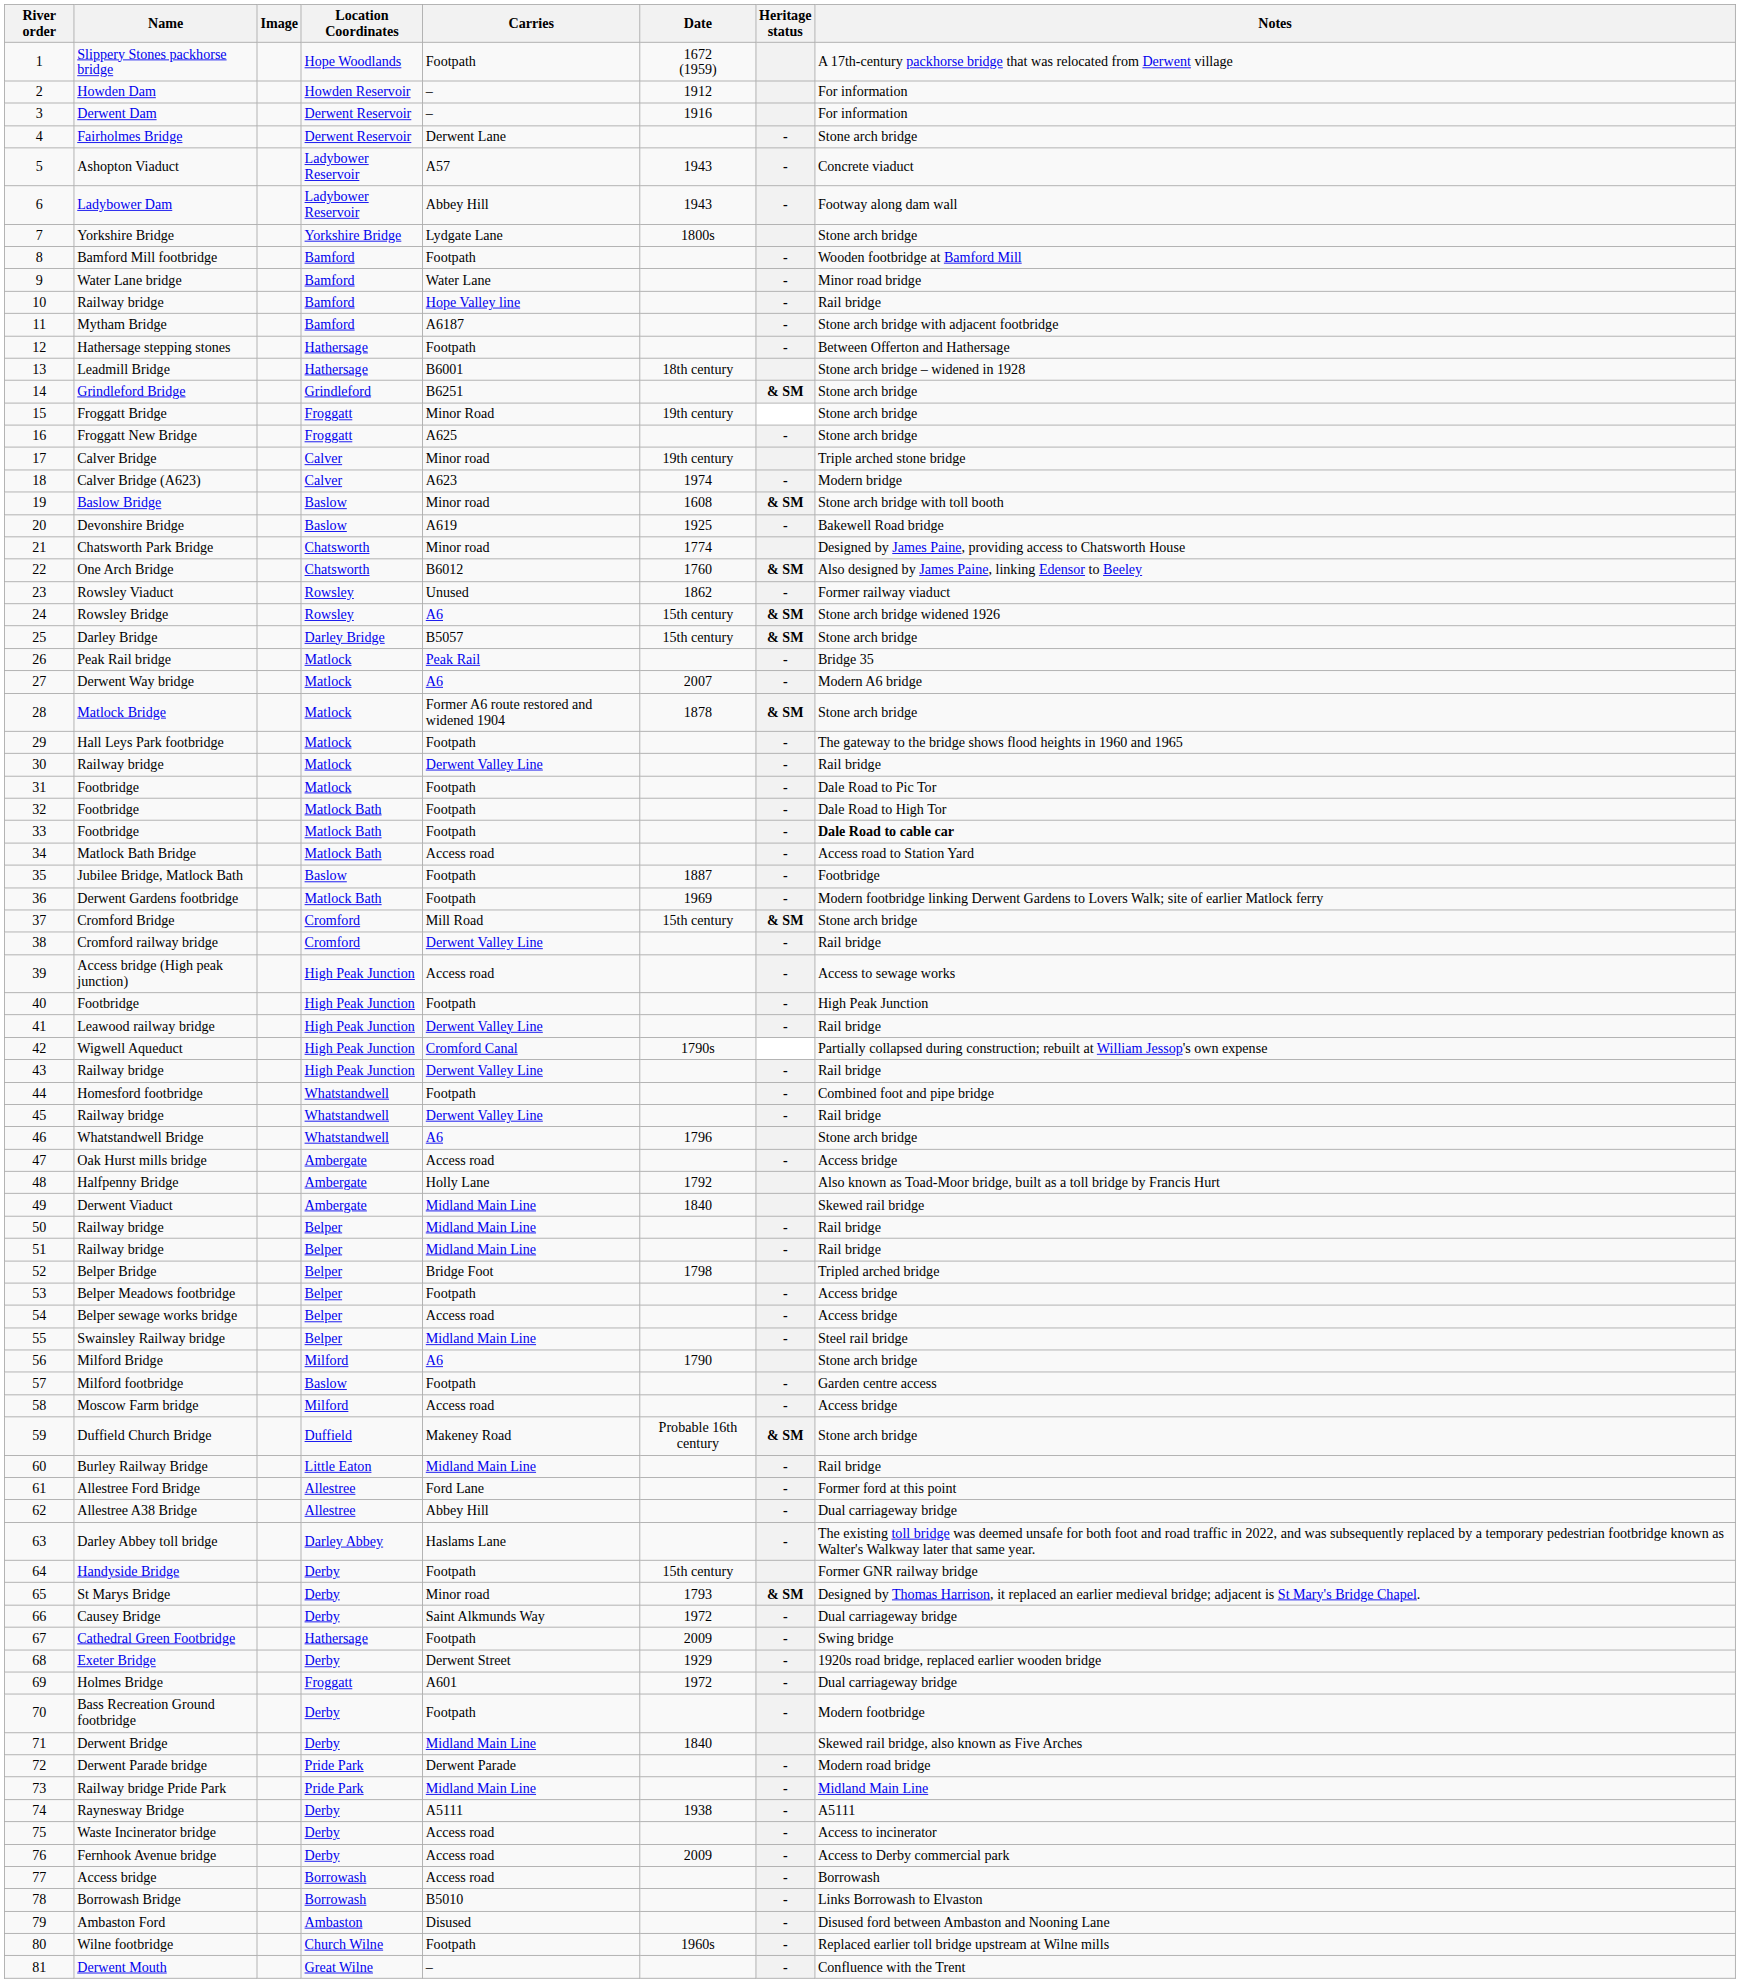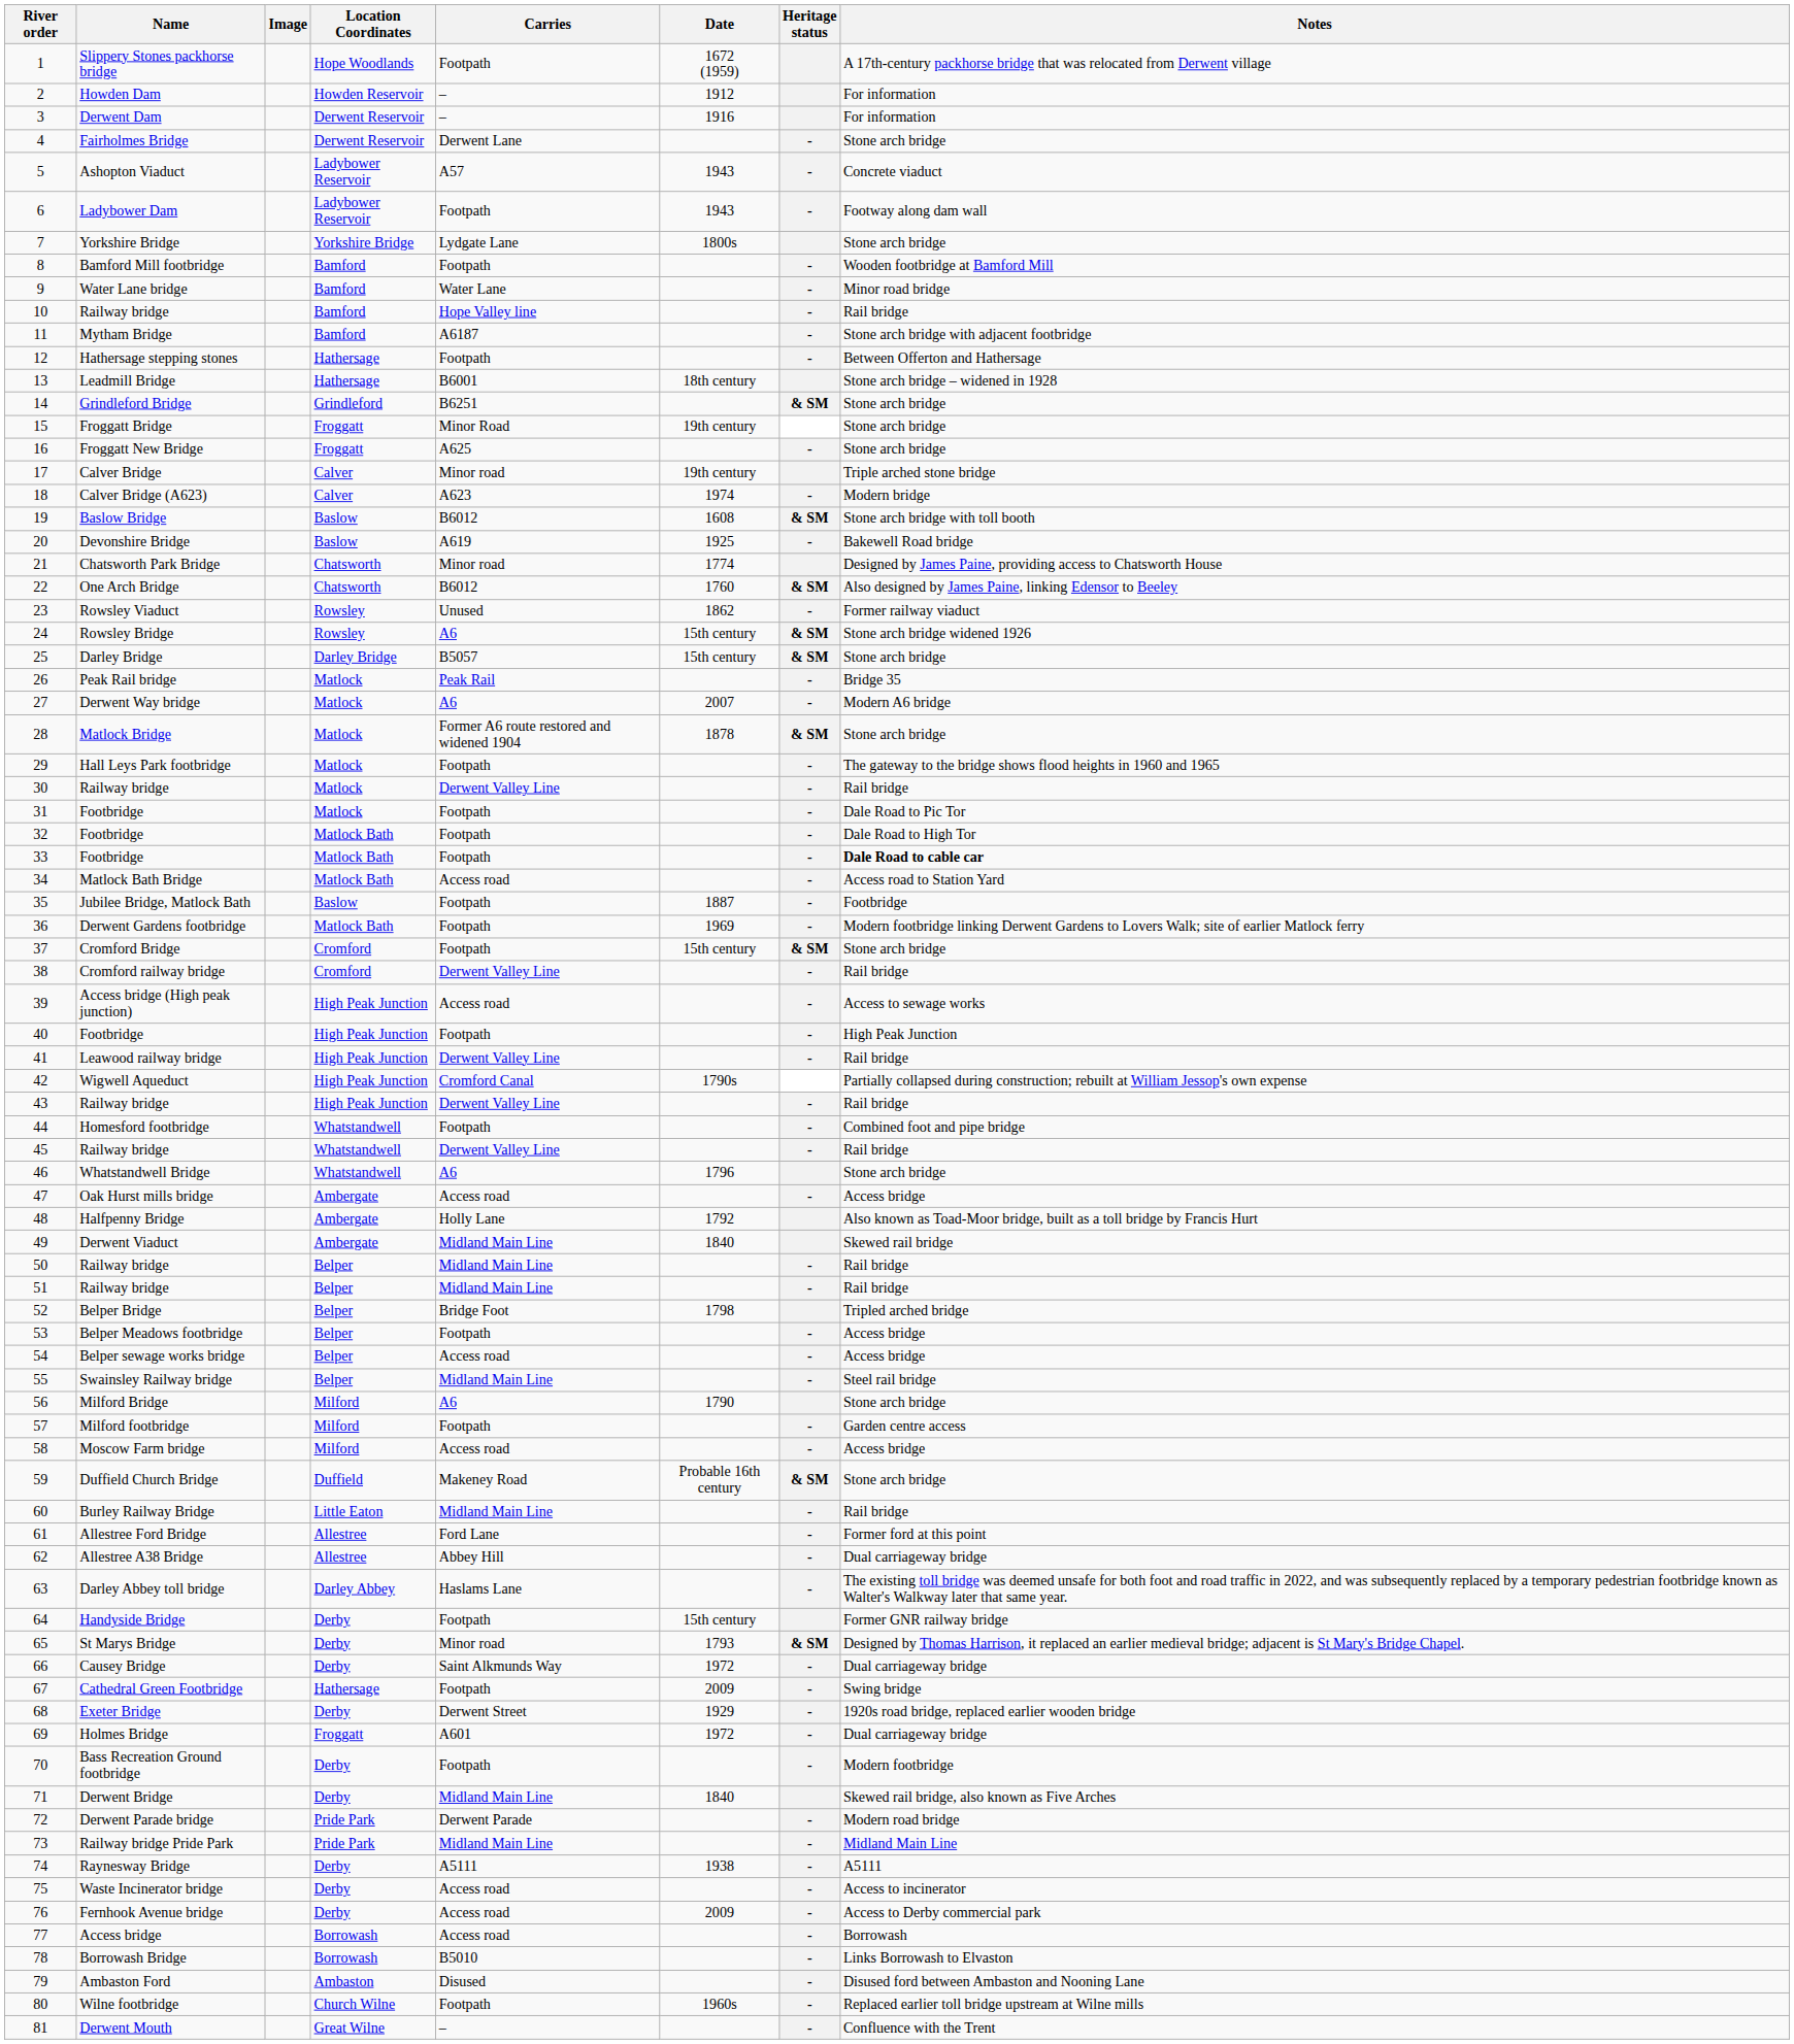Ladybower Dam | Carries: Abbey Hill -> Footpath
Baslow Bridge | Carries: Minor road -> B6012
Cromford Bridge | Carries: Mill Road -> Footpath
Milford footbridge | Location Coordinates: Baslow -> Milford
